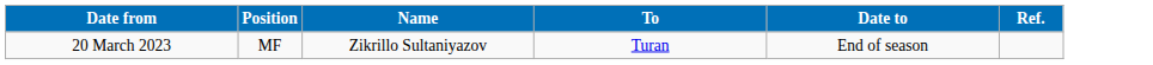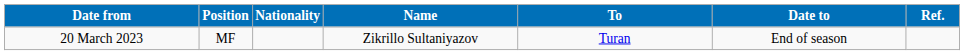+ column: Nationality
